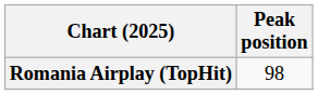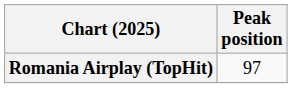Romania Airplay (TopHit) | Peak position: 98 -> 97
